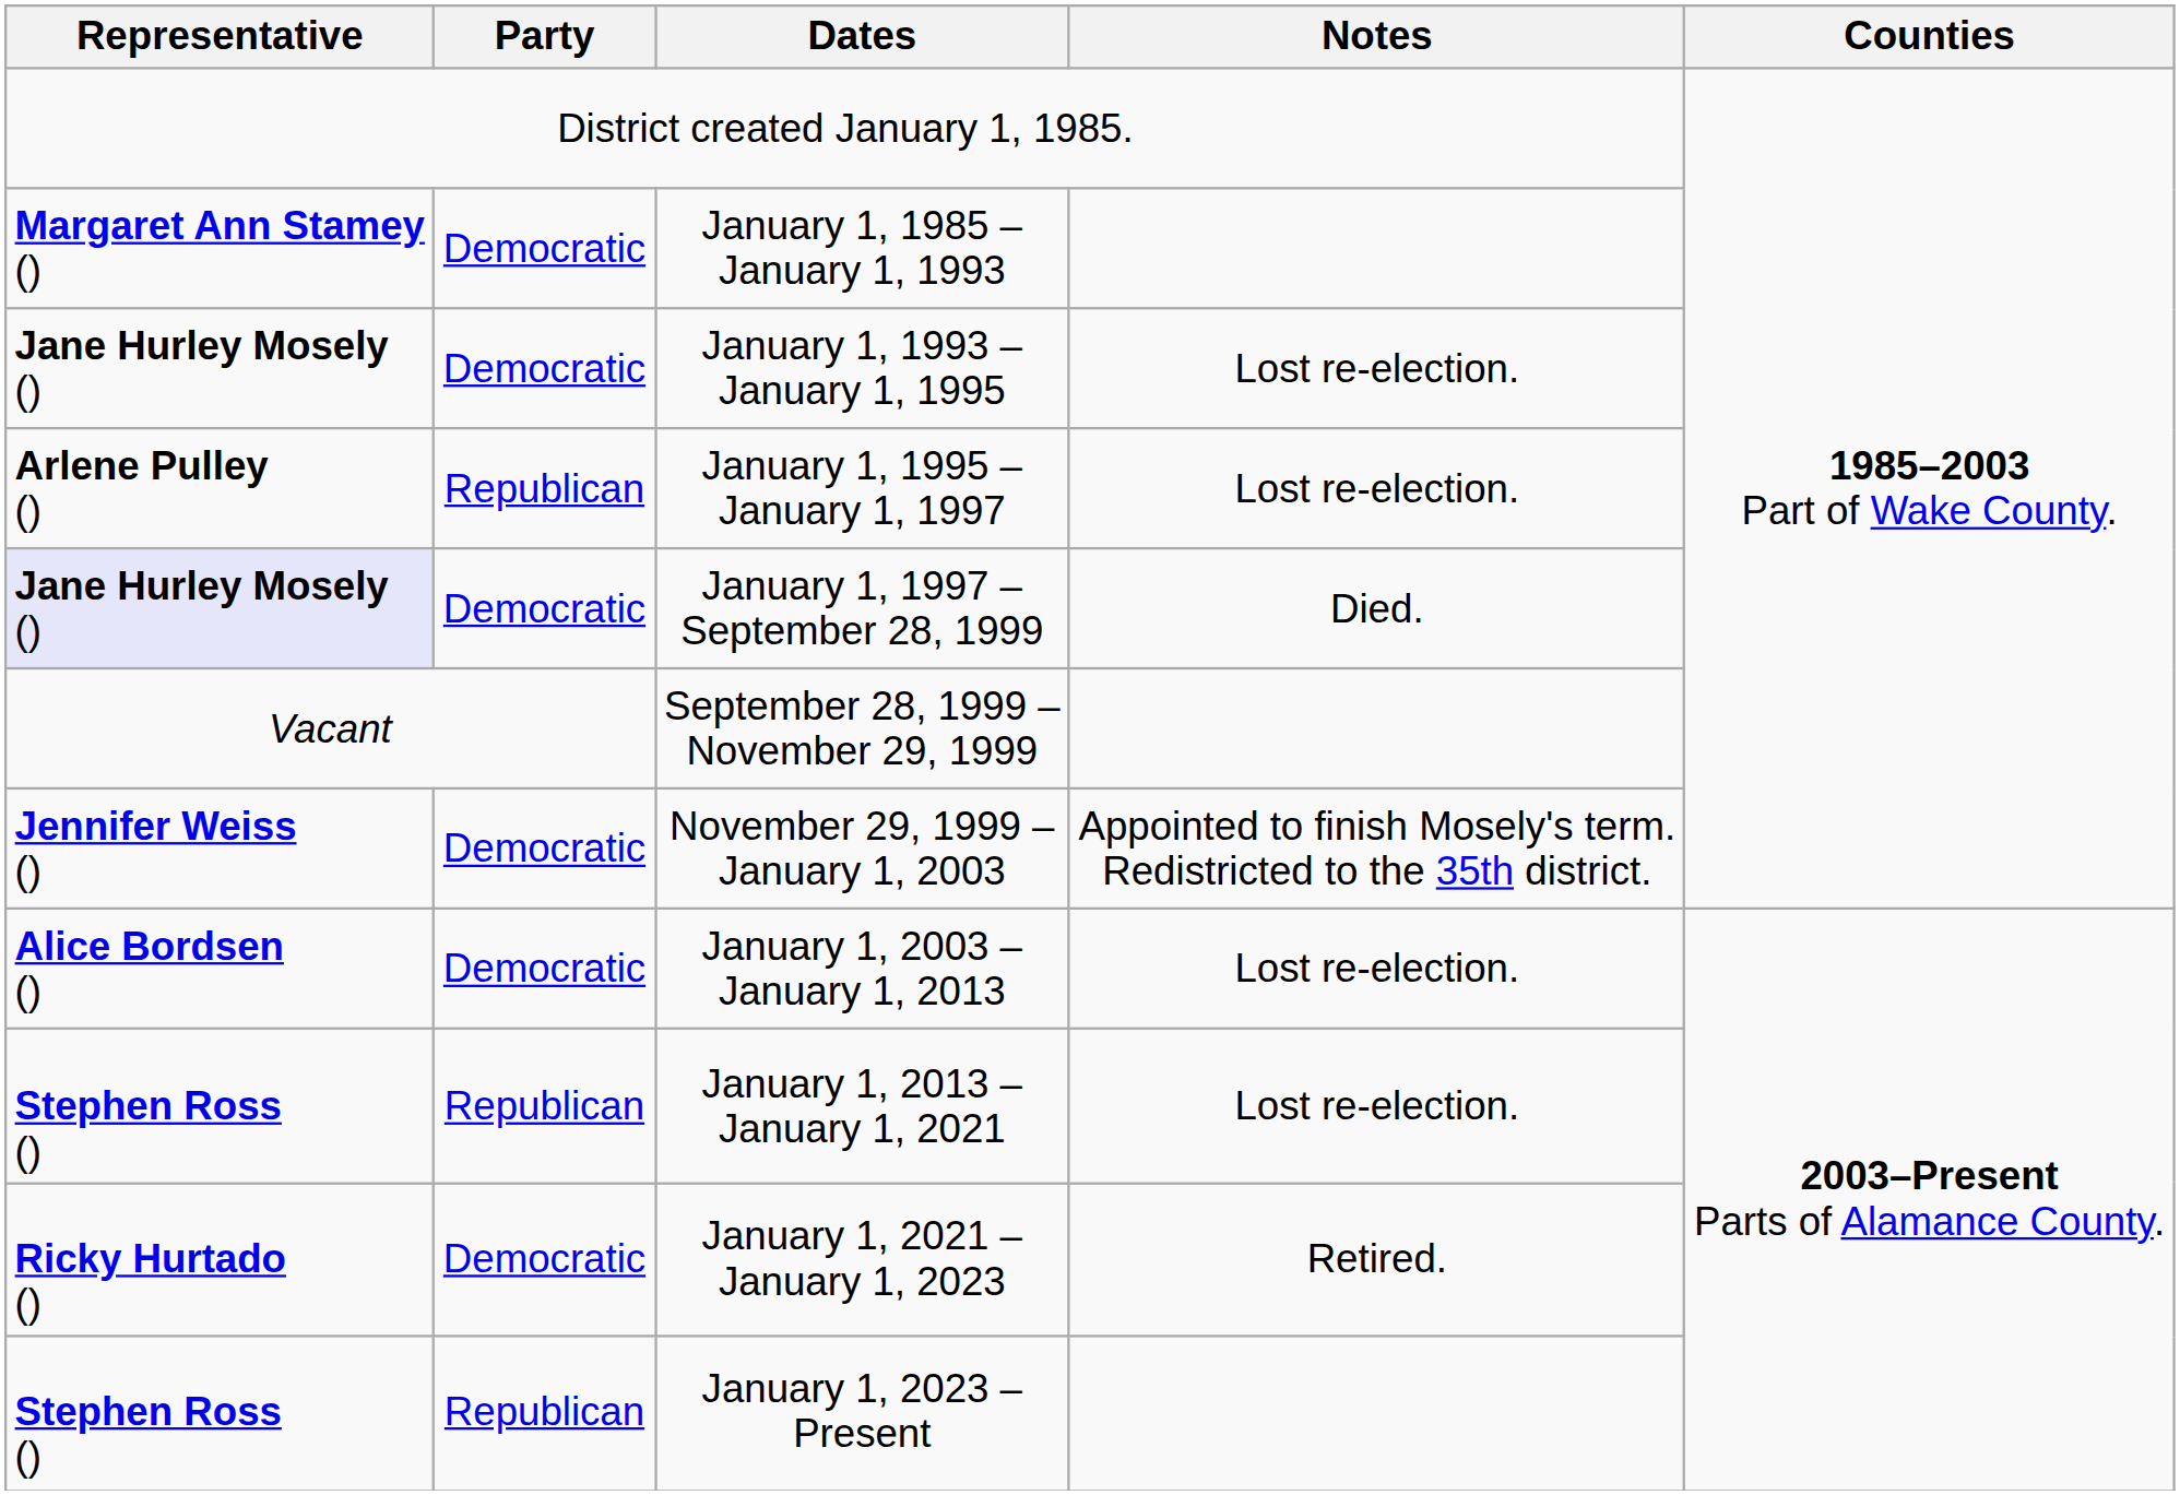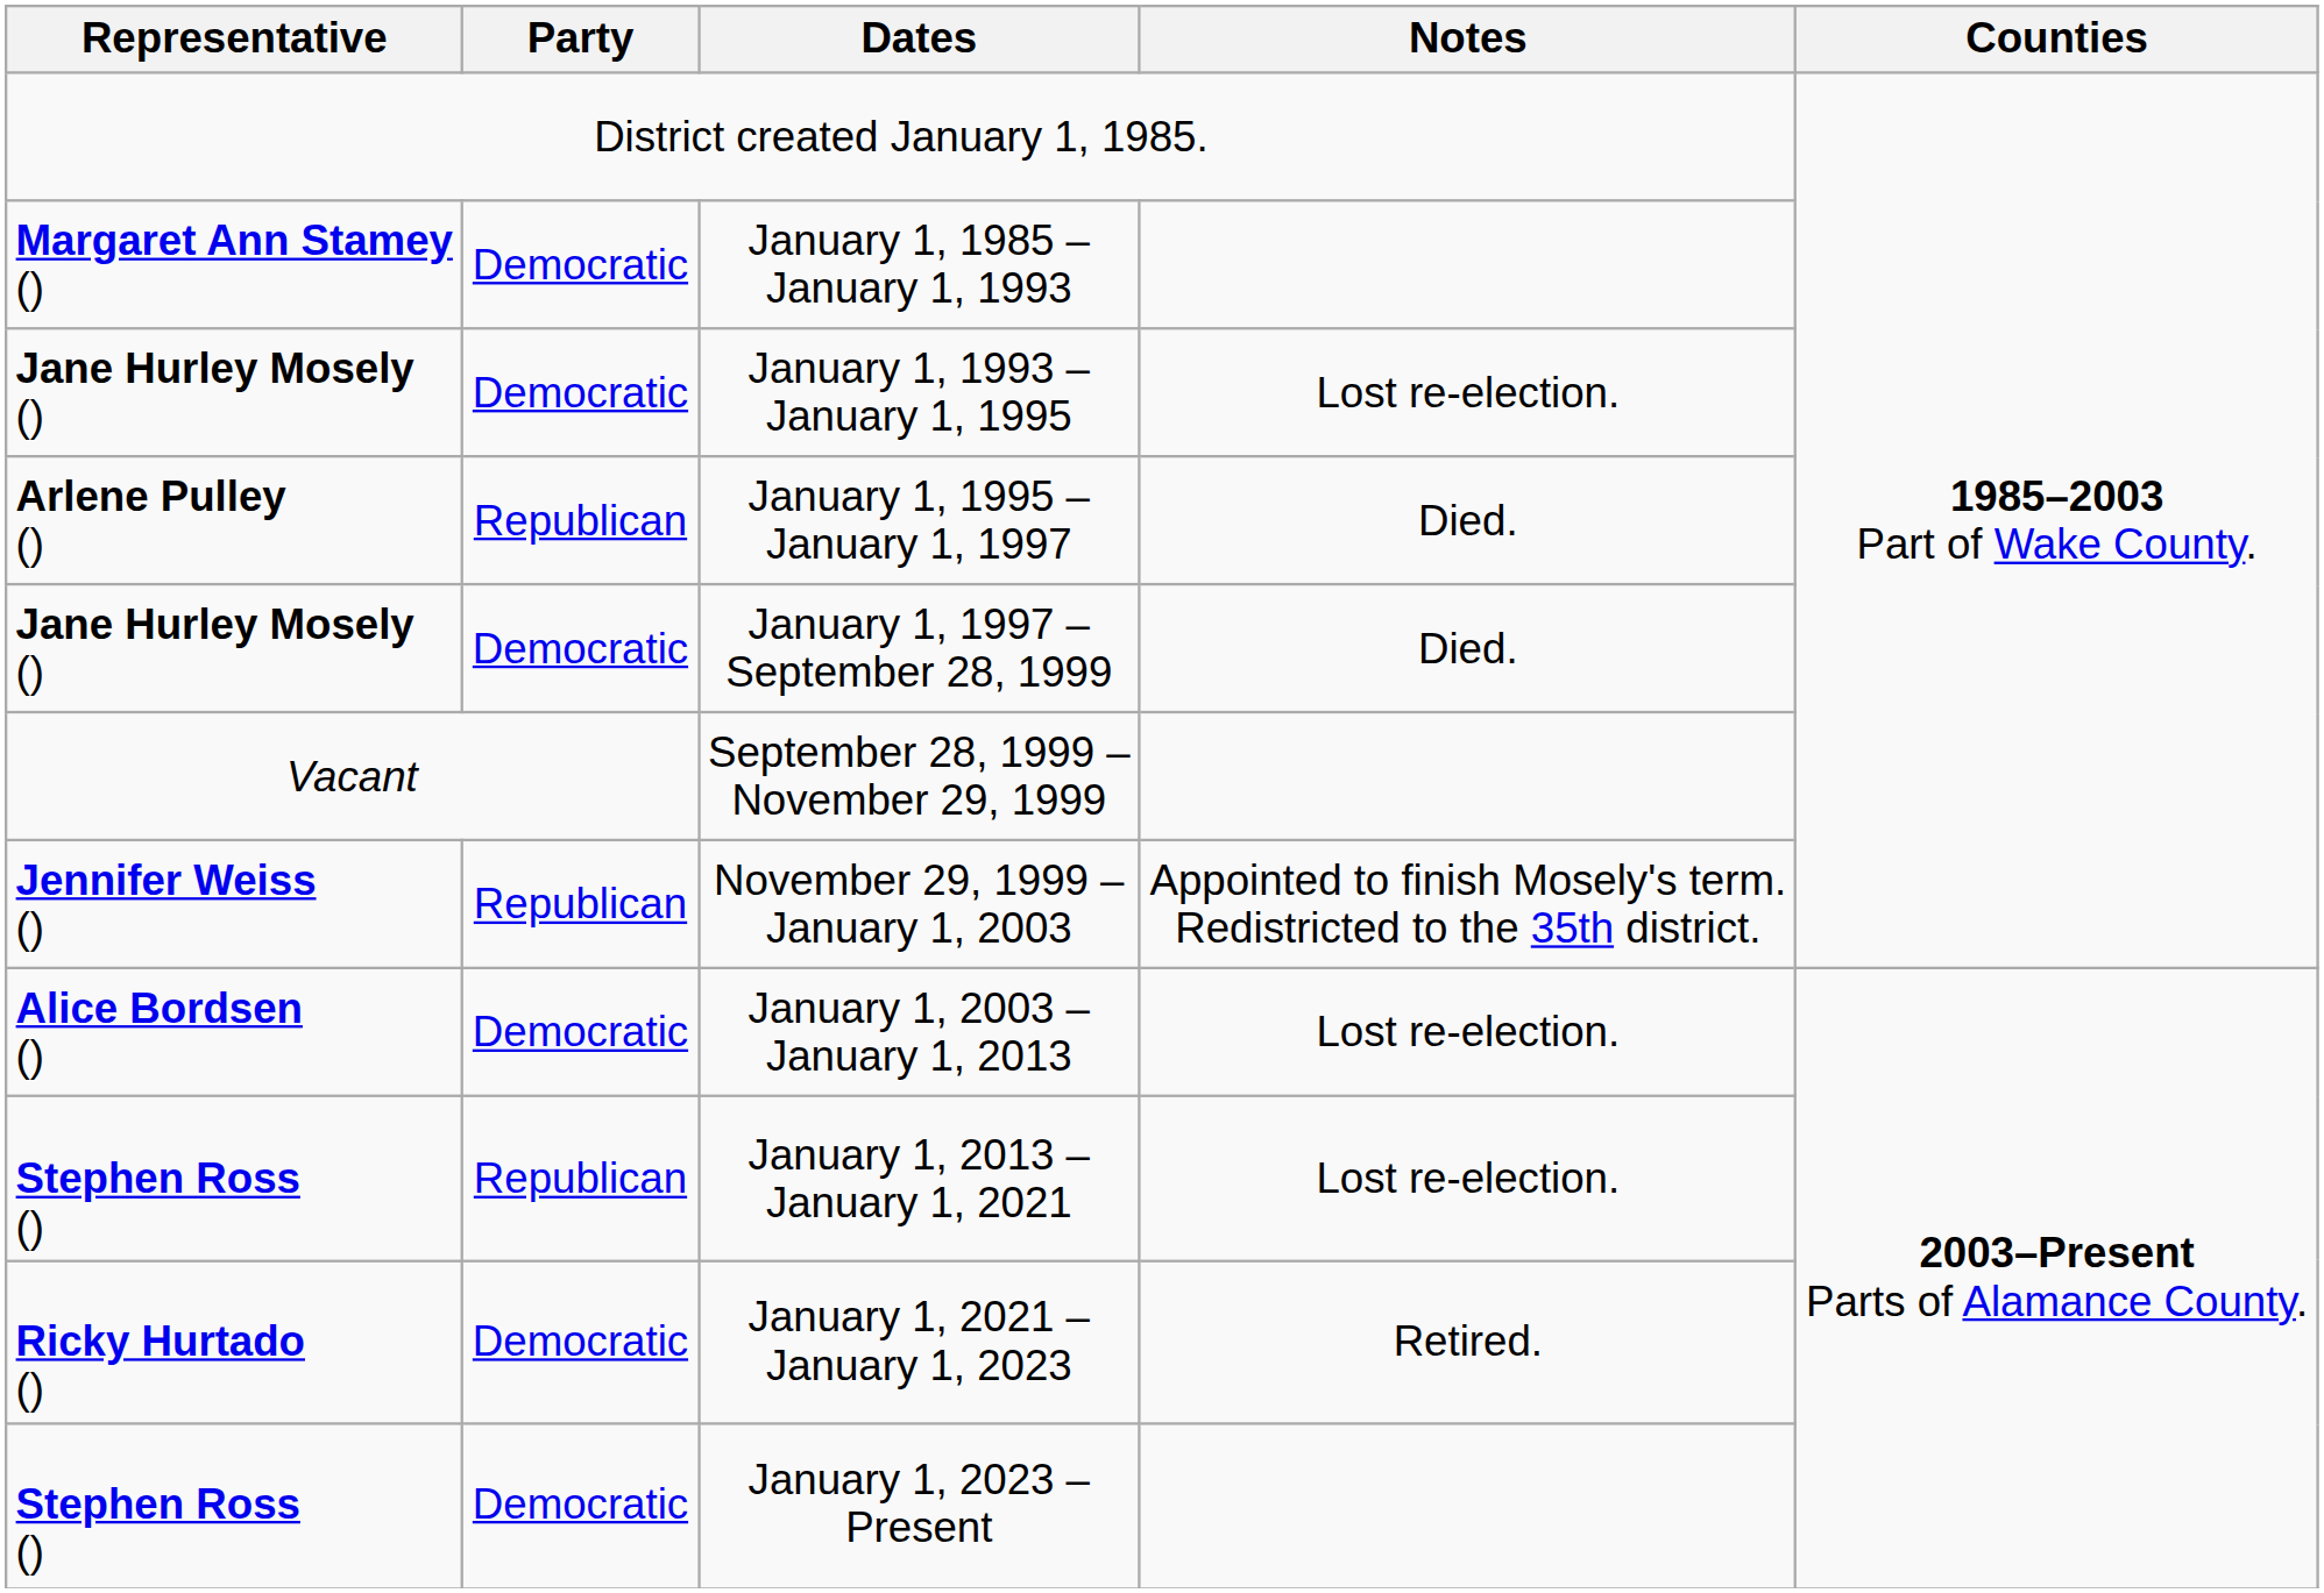January 1, 1995 – January 1, 1997 | Notes: Lost re-election. -> Died.
January 1, 1997 – September 28, 1999 | Representative: lavender background -> no background
November 29, 1999 – January 1, 2003 | Party: Democratic -> Republican
January 1, 2023 – Present | Party: Republican -> Democratic
